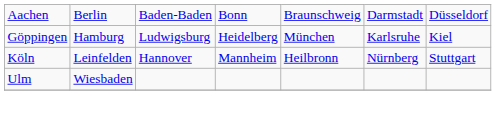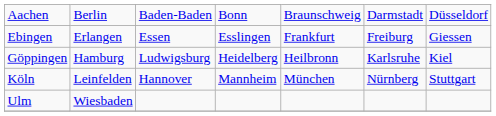+ row: Ebingen | Erlangen | Essen | Esslingen | Frankfurt | Freiburg | Giessen
Göppingen | column 5: München -> Heilbronn
Köln | column 5: Heilbronn -> München
